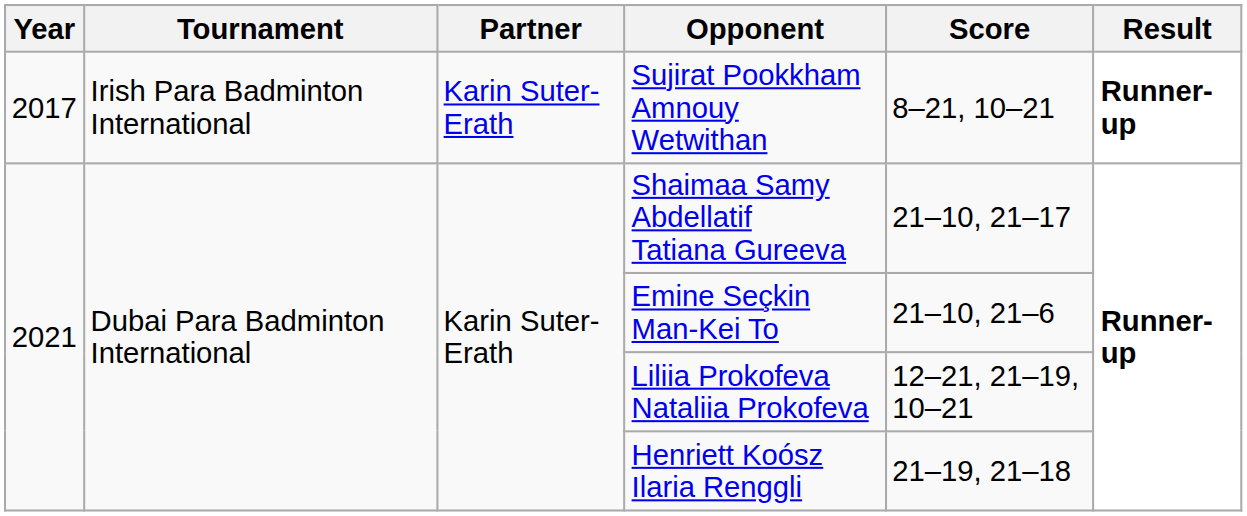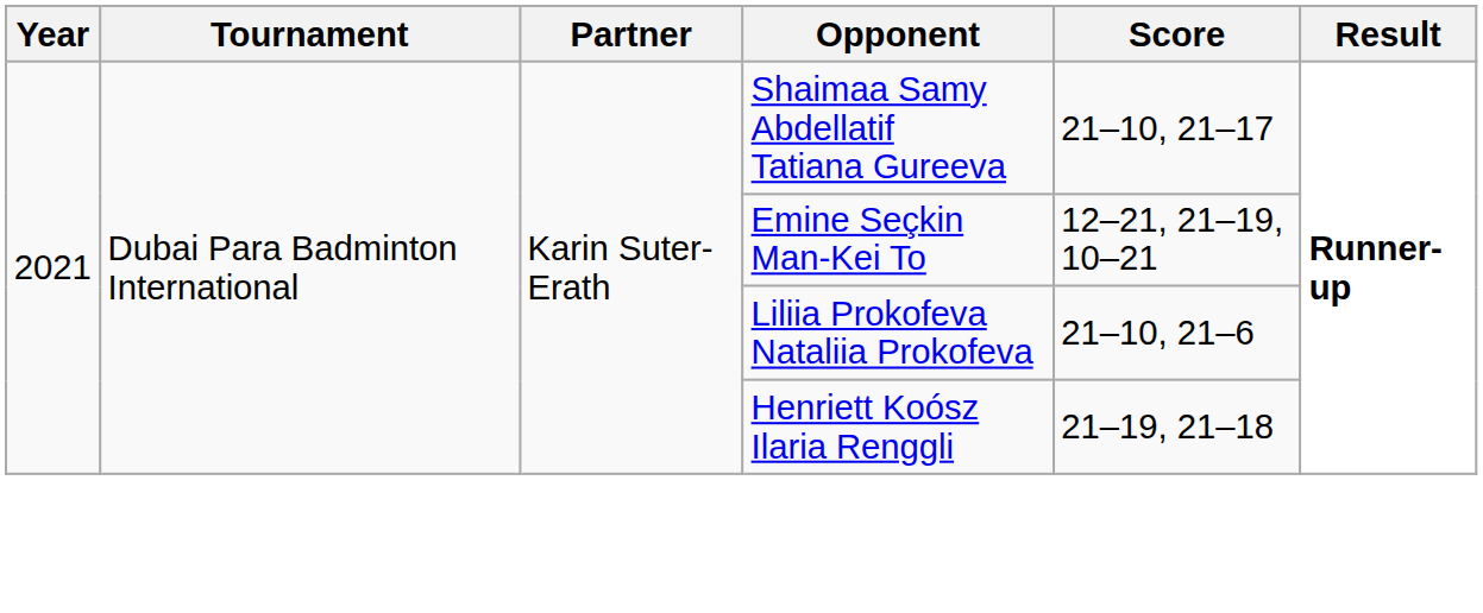- row: 2017 | Irish Para Badminton International | Karin Suter-Erath | Sujirat Pookkham Amnouy Wetwithan | 8–21, 10–21 | Runner-up
Emine Seçkin Man-Kei To | Score: 21–10, 21–6 -> 12–21, 21–19, 10–21
Liliia Prokofeva Nataliia Prokofeva | Score: 12–21, 21–19, 10–21 -> 21–10, 21–6
